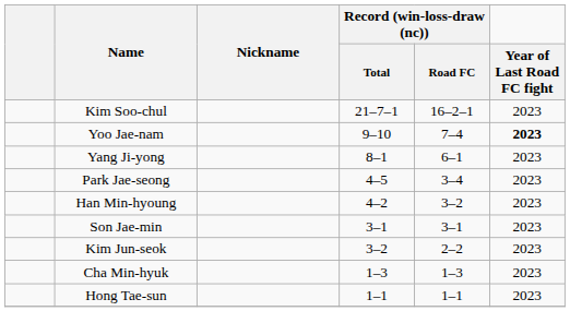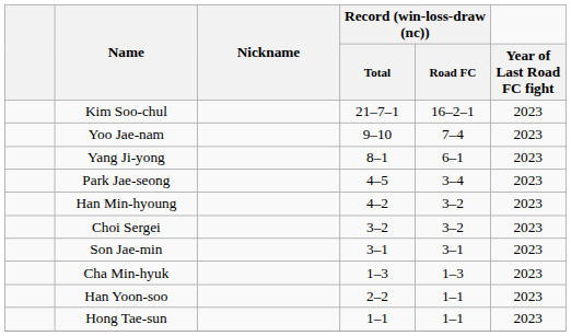Yoo Jae-nam | Year of Last Road FC fight: bold -> normal
+ row: Choi Sergei | 3–2 | 3–2 | 2023
- row: Kim Jun-seok | 3–2 | 2–2 | 2023
+ row: Han Yoon-soo | 2–2 | 1–1 | 2023
